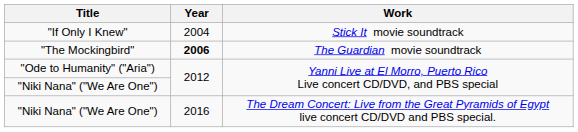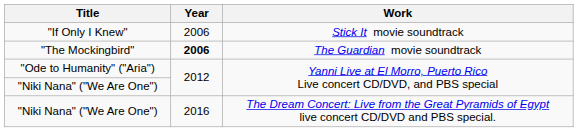"If Only I Knew" | Year: 2004 -> 2006
